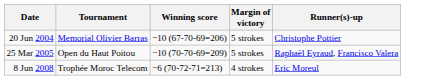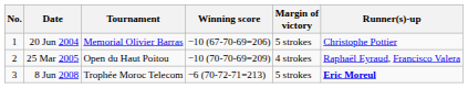+ column: No. | 1 | 2 | 3
25 Mar 2005 | Margin of victory: 5 strokes -> 4 strokes
8 Jun 2008 | Margin of victory: 4 strokes -> 5 strokes
8 Jun 2008 | Runner(s)-up: normal -> bold
